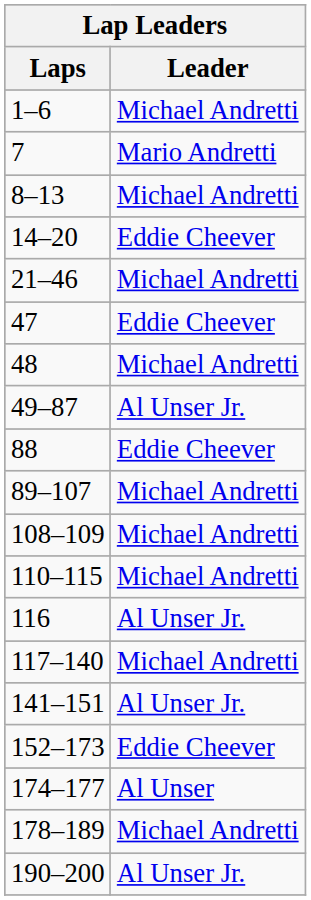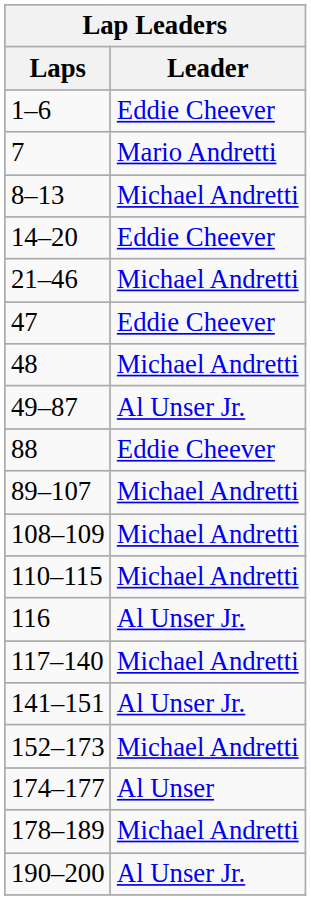1–6 | Leader: Michael Andretti -> Eddie Cheever
152–173 | Leader: Eddie Cheever -> Michael Andretti
